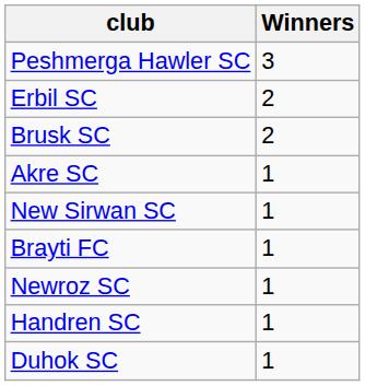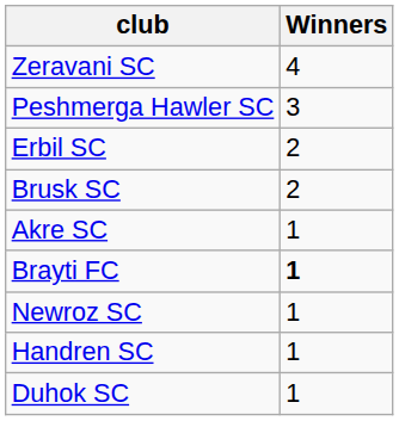+ row: Zeravani SC | 4
- row: New Sirwan SC | 1
Brayti FC | Winners: normal -> bold
